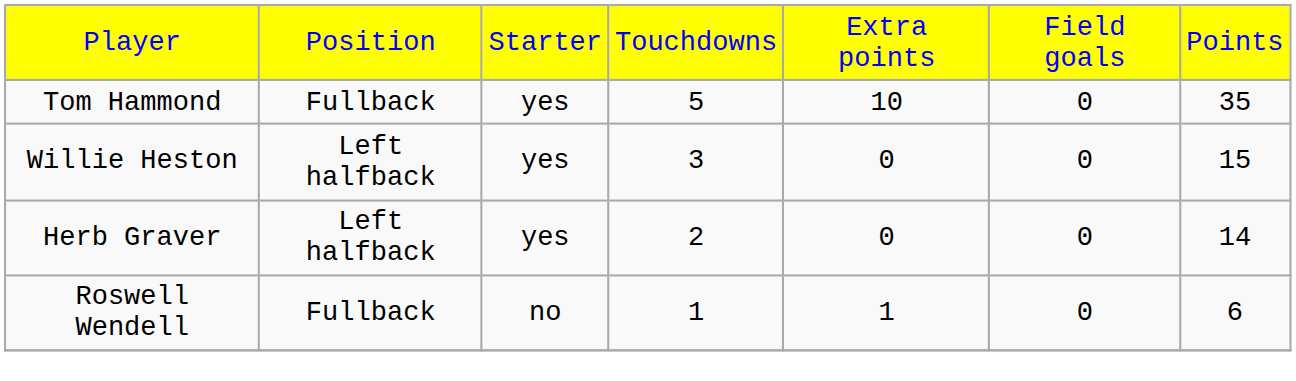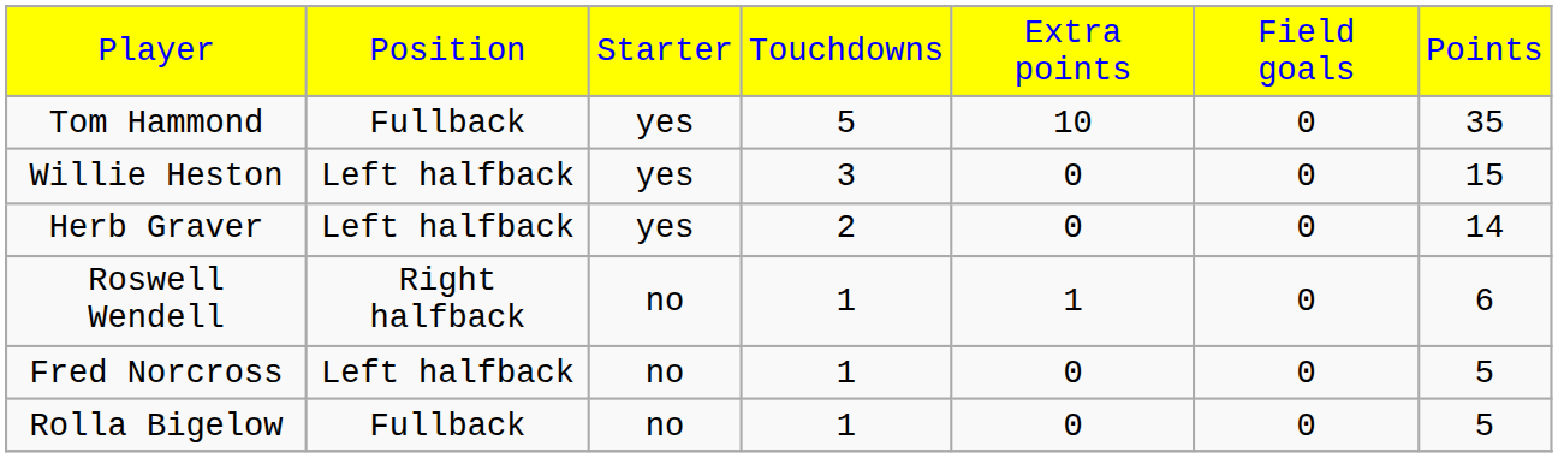Roswell Wendell | column 2: Fullback -> Right halfback
+ row: Fred Norcross | Left halfback | no | 1 | 0 | 0 | 5
+ row: Rolla Bigelow | Fullback | no | 1 | 0 | 0 | 5
